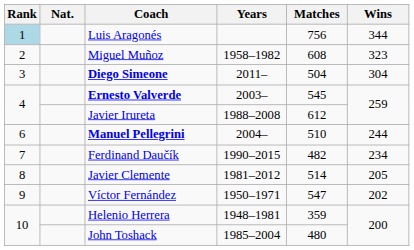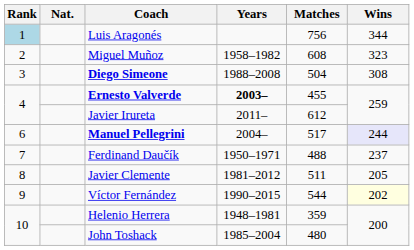Diego Simeone | Years: 2011– -> 1988–2008
Diego Simeone | Wins: 304 -> 308
Ernesto Valverde | Years: normal -> bold
Ernesto Valverde | Matches: 545 -> 455
Javier Irureta | Years: 1988–2008 -> 2011–
Manuel Pellegrini | Matches: 510 -> 517
Manuel Pellegrini | Wins: no background -> lavender background
Ferdinand Daučík | Years: 1990–2015 -> 1950–1971
Ferdinand Daučík | Matches: 482 -> 488
Ferdinand Daučík | Wins: 234 -> 237
Javier Clemente | Matches: 514 -> 511
Víctor Fernández | Years: 1950–1971 -> 1990–2015
Víctor Fernández | Matches: 547 -> 544
Víctor Fernández | Wins: no background -> lightyellow background
